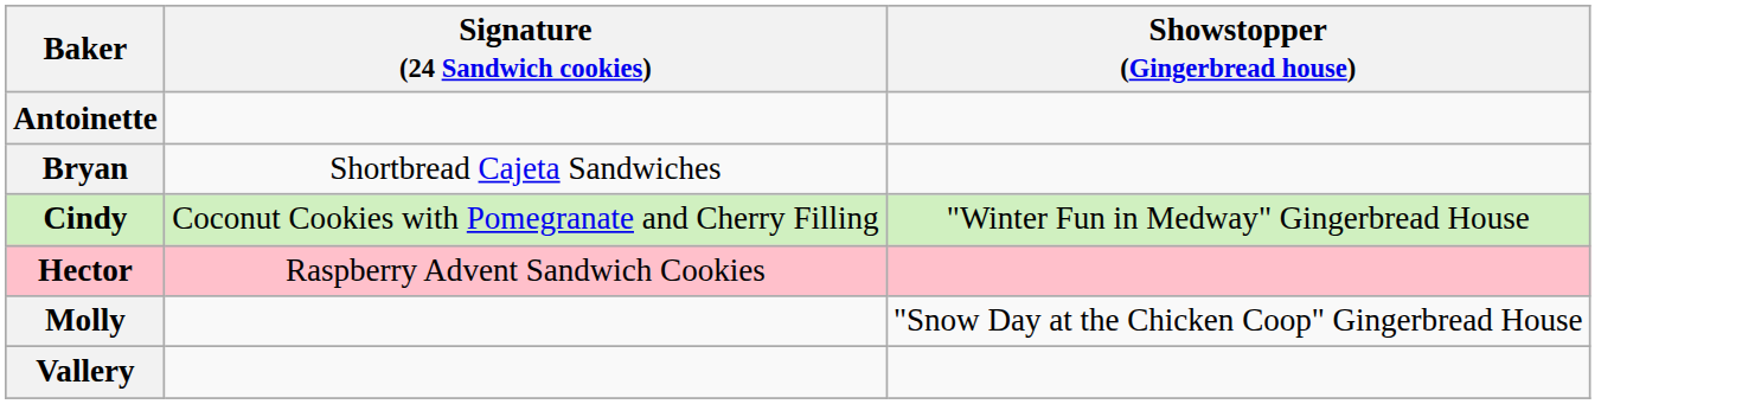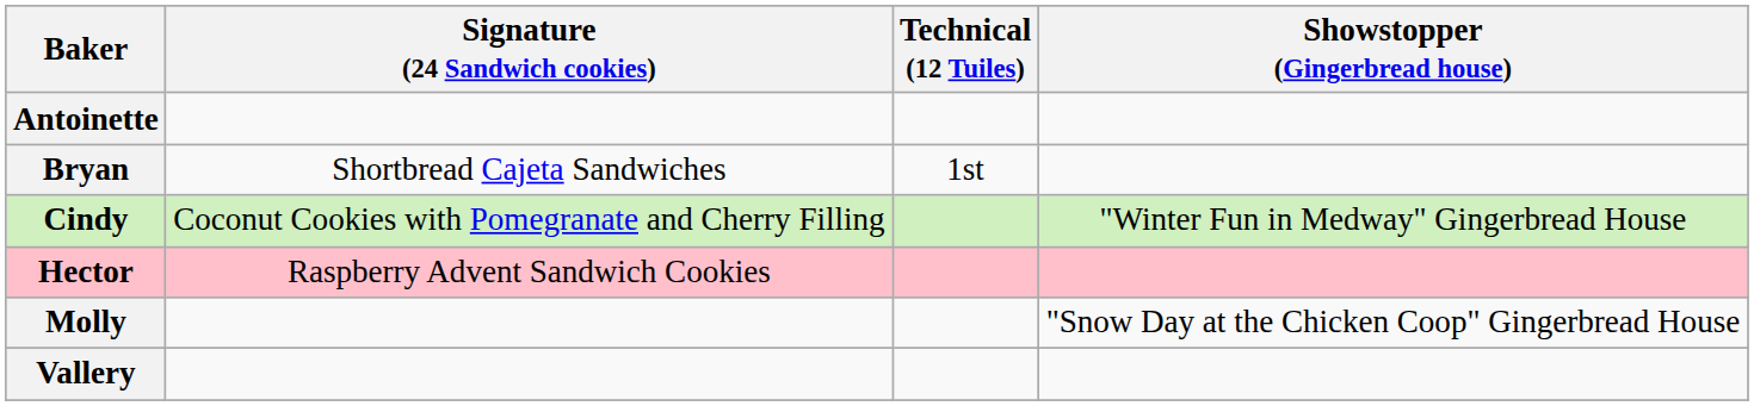+ column: Technical (12 Tuiles) | 1st
